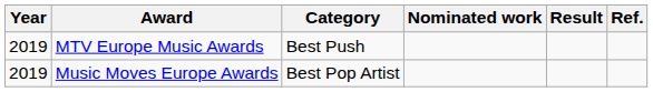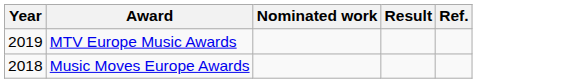- column: Category | Best Push | Best Pop Artist
Music Moves Europe Awards | Year: 2019 -> 2018
